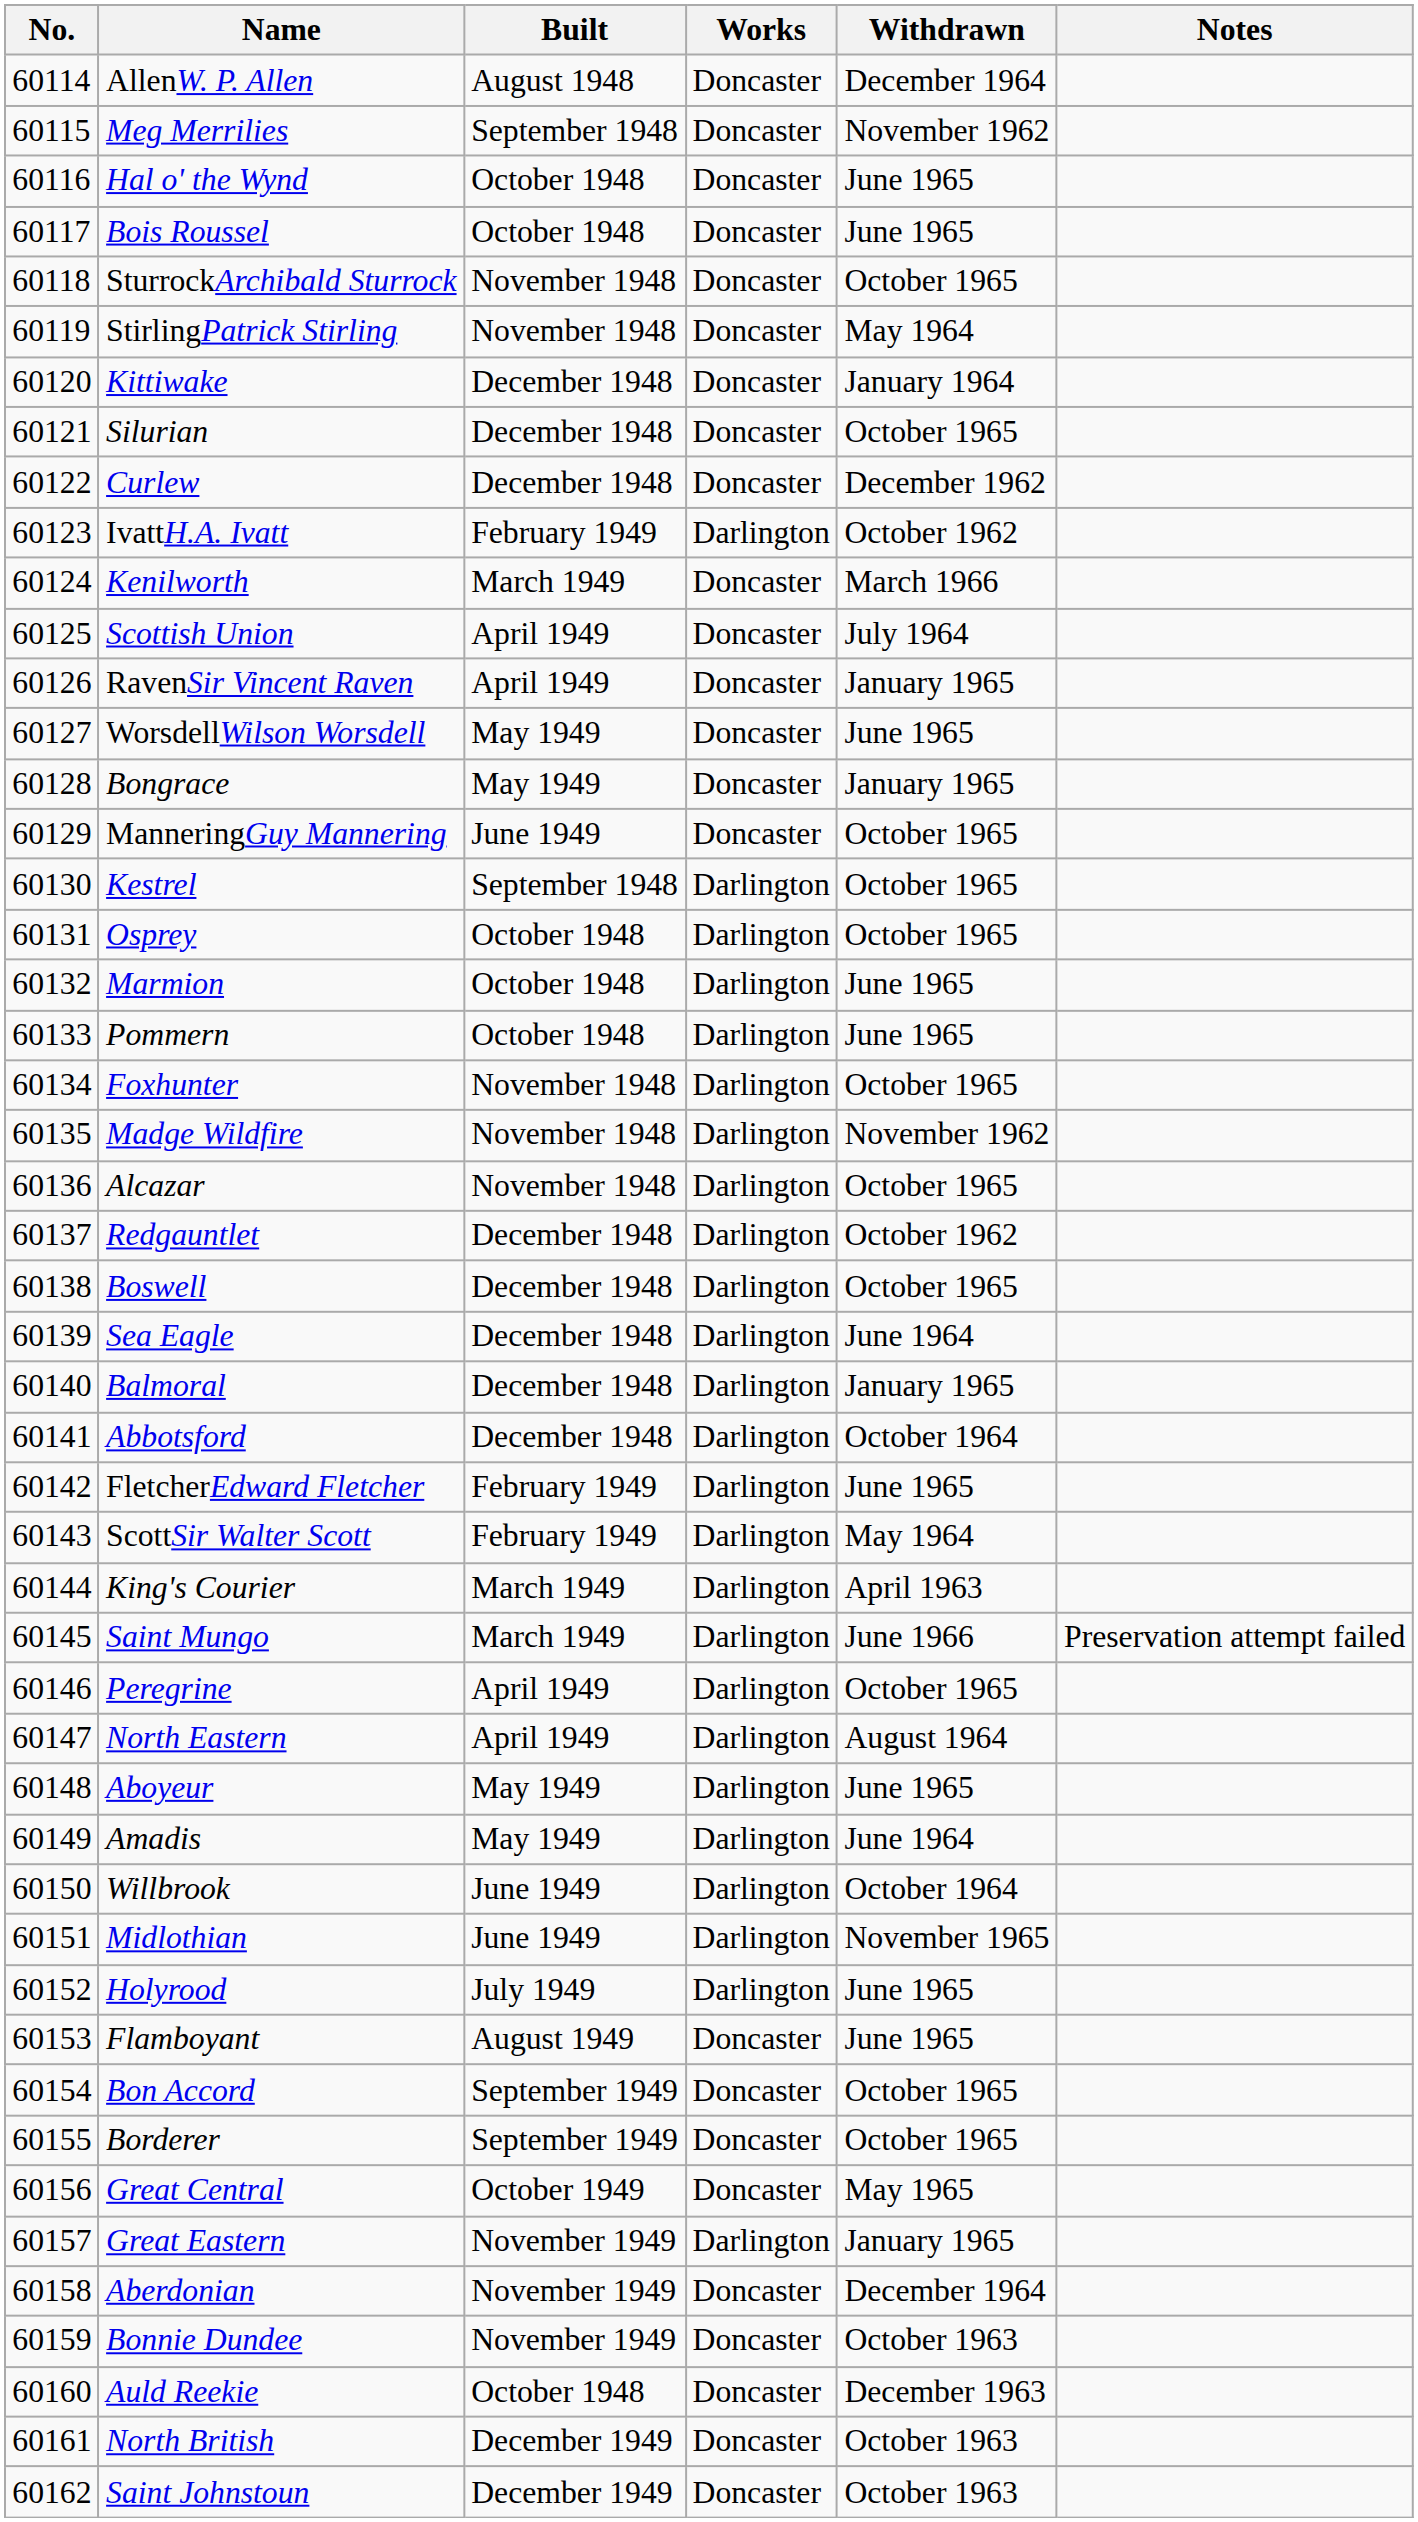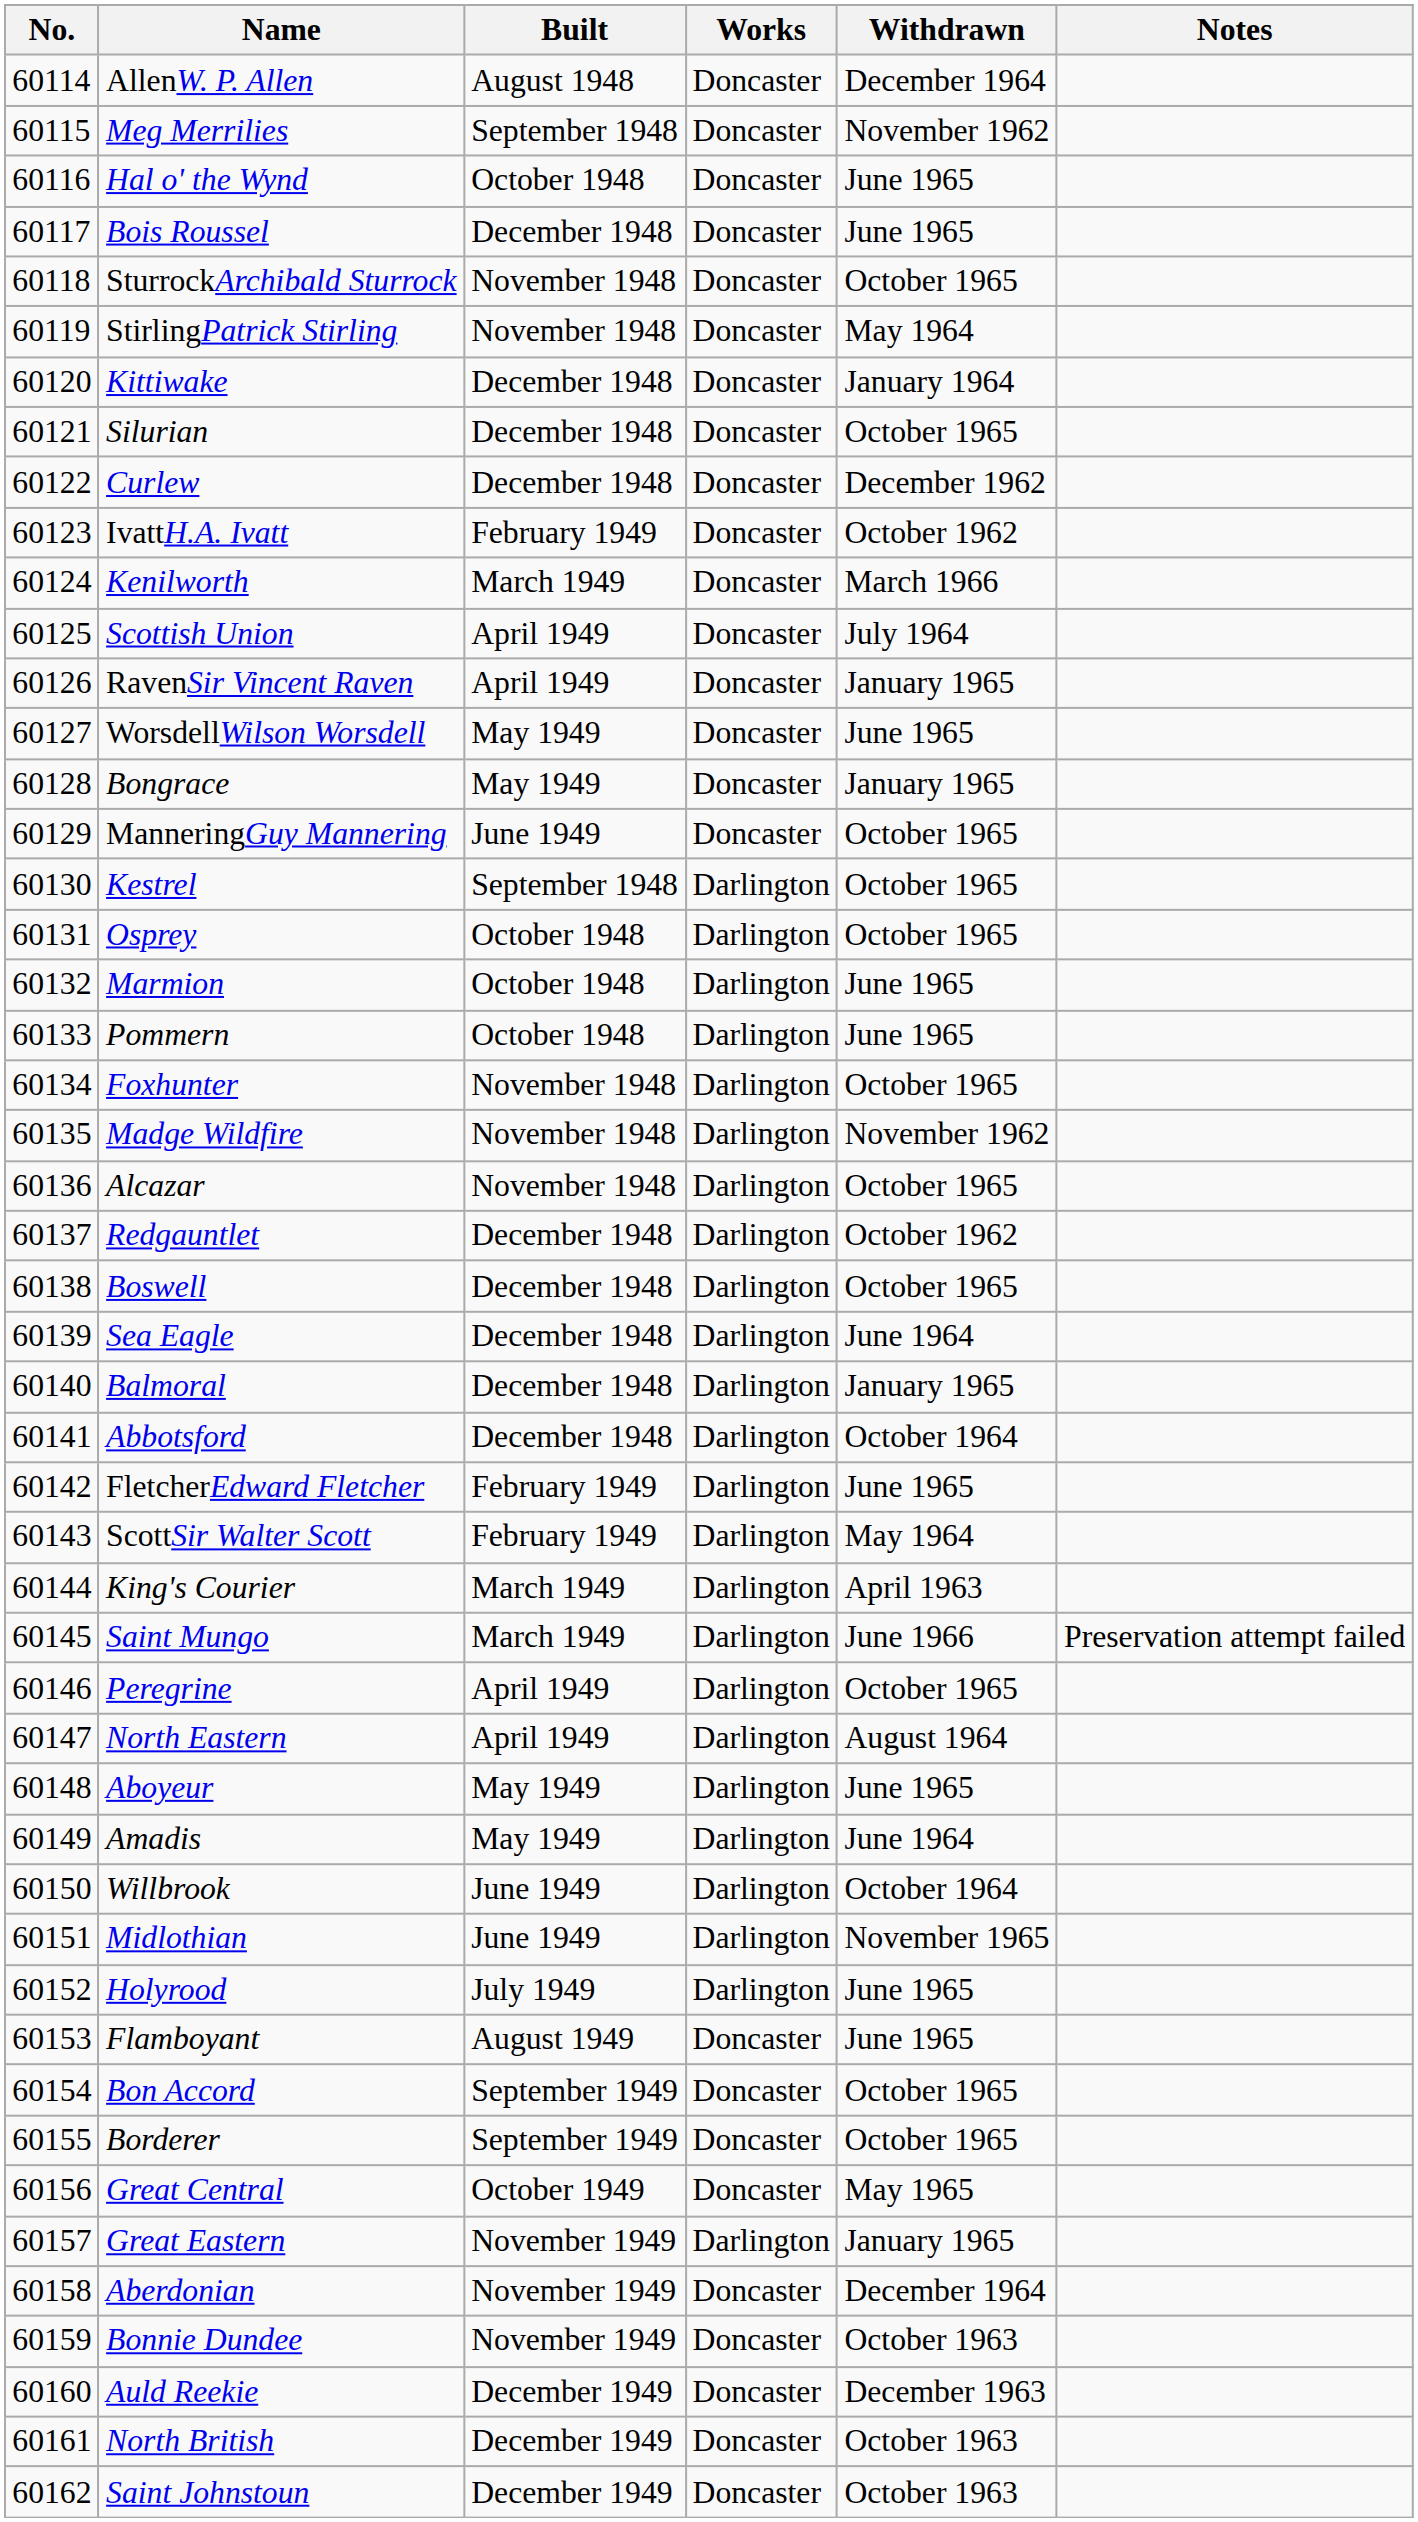Bois Roussel | Built: October 1948 -> December 1948
IvattH.A. Ivatt | Works: Darlington -> Doncaster
Auld Reekie | Built: October 1948 -> December 1949
